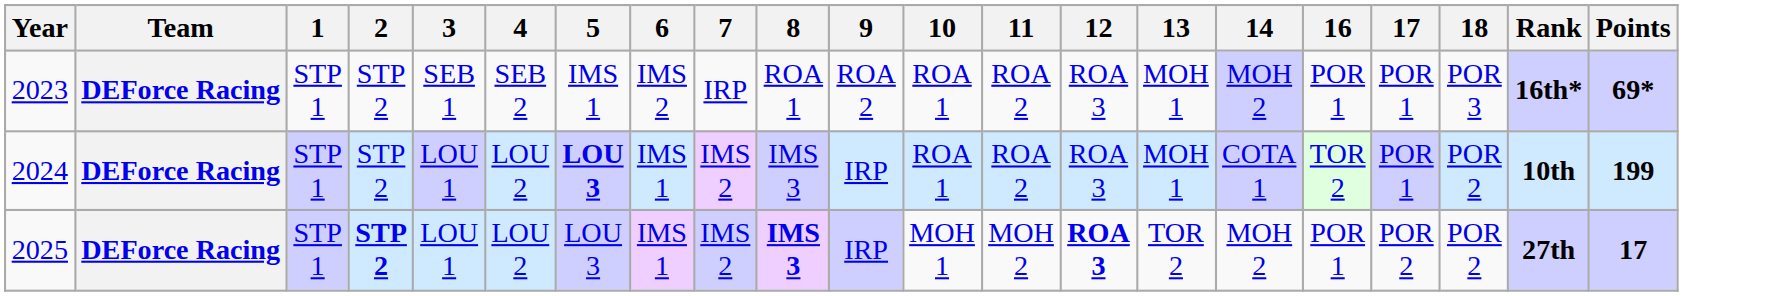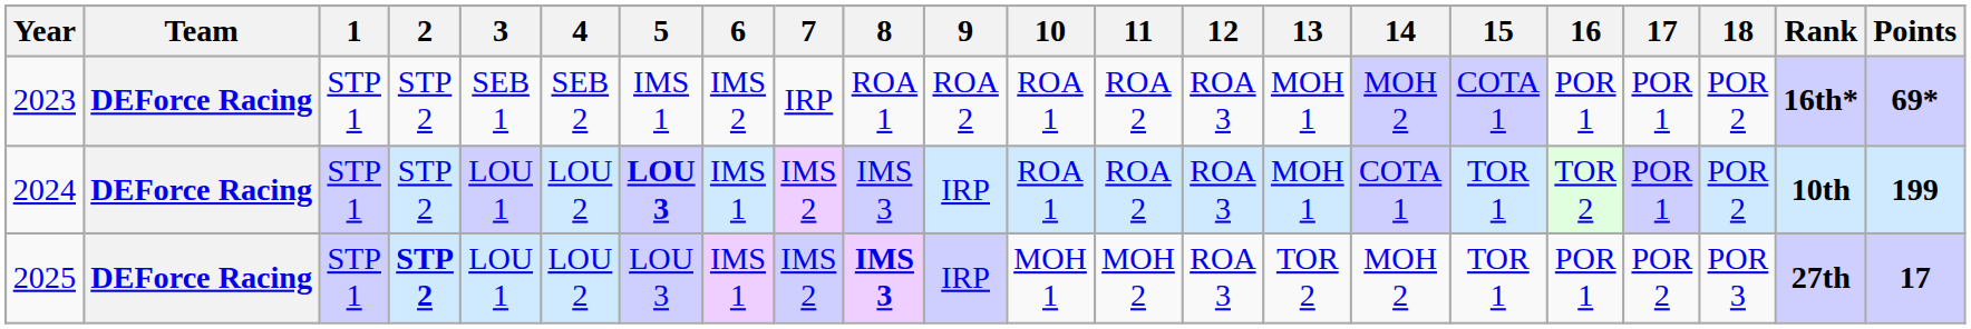+ column: 15 | COTA 1 | TOR 1 | TOR 1
2023 | 18: POR 3 -> POR 2
2025 | 12: bold -> normal
2025 | 18: POR 2 -> POR 3
